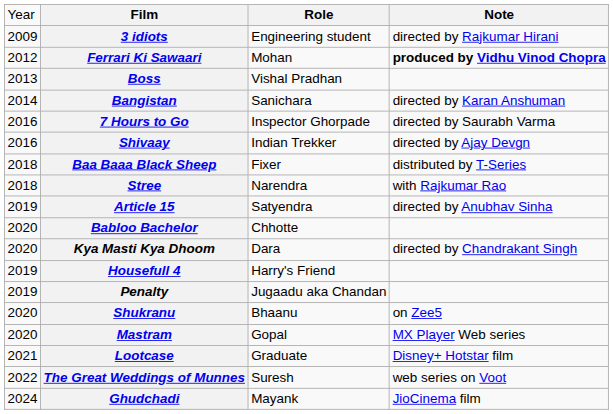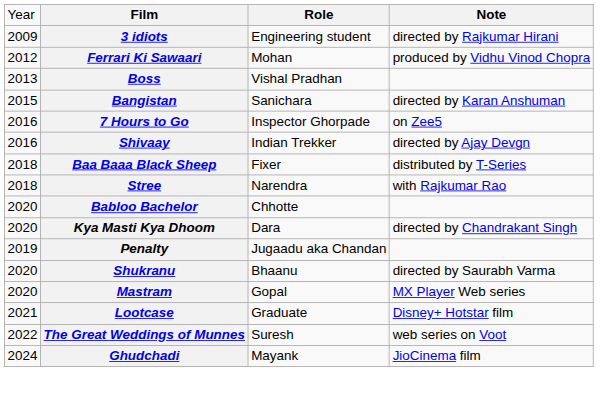Ferrari Ki Sawaari | column 4: bold -> normal
Bangistan | column 1: 2014 -> 2015
7 Hours to Go | column 4: directed by Saurabh Varma -> on Zee5
- row: 2019 | Article 15 | Satyendra | directed by Anubhav Sinha
- row: 2019 | Housefull 4 | Harry's Friend
Shukranu | column 4: on Zee5 -> directed by Saurabh Varma
